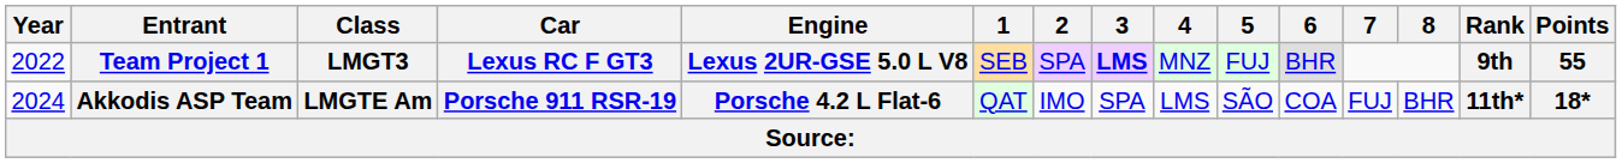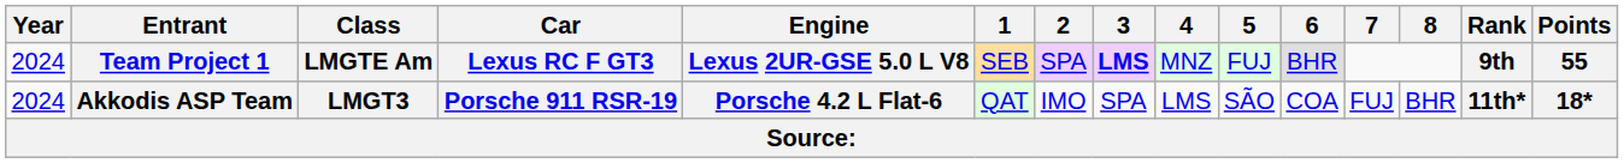Team Project 1 | Year: 2022 -> 2024
Team Project 1 | Class: LMGT3 -> LMGTE Am
Akkodis ASP Team | Class: LMGTE Am -> LMGT3
